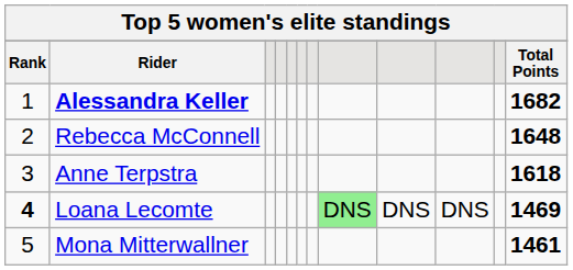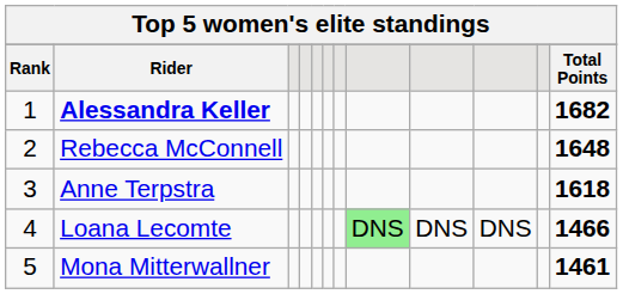Loana Lecomte | Rank: bold -> normal
Loana Lecomte | Total Points: 1469 -> 1466
